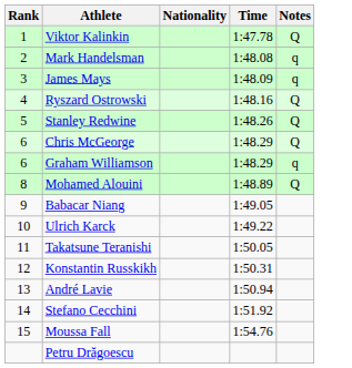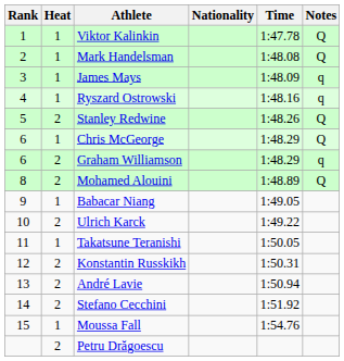+ column: Heat | 1 | 1 | 1 | 1 | 2 | 1 | 2 | 2 | 1 | 2 | 1 | 2 | 2 | 2 | 1 | 2
Mark Handelsman | Notes: q -> Q
Ryszard Ostrowski | Notes: Q -> q
